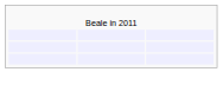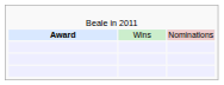+ row: Award | Wins | Nominations
